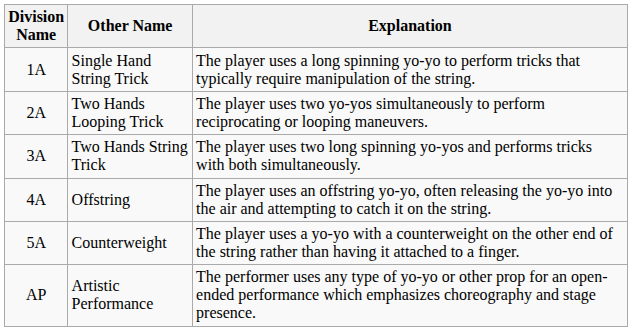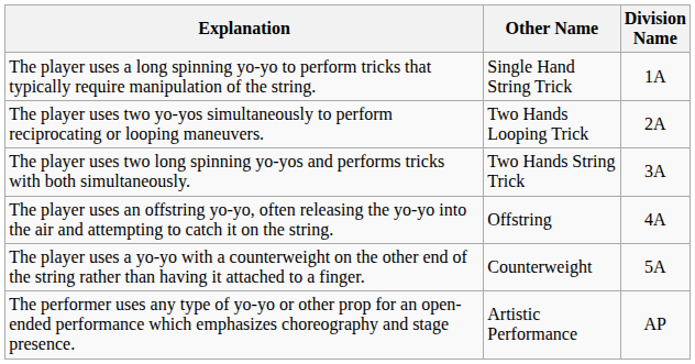columns swapped: Division Name <-> Explanation
